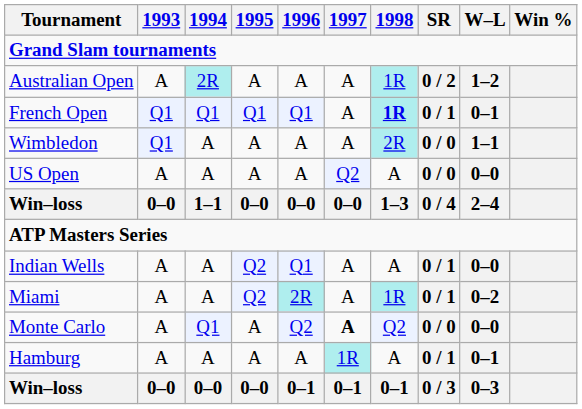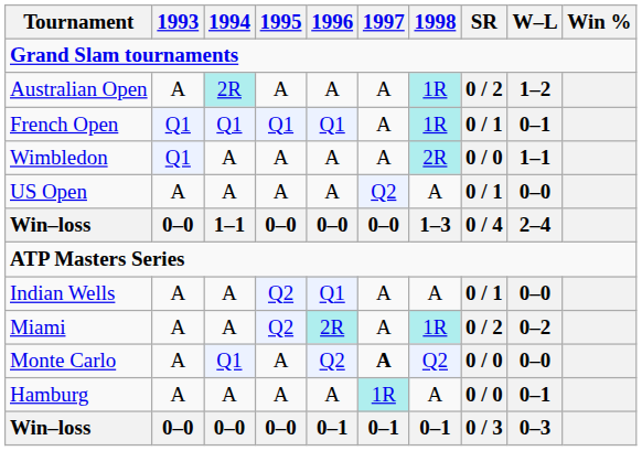French Open | 1998: bold -> normal
US Open | SR: 0 / 0 -> 0 / 1
Miami | SR: 0 / 1 -> 0 / 2
Hamburg | SR: 0 / 1 -> 0 / 0
